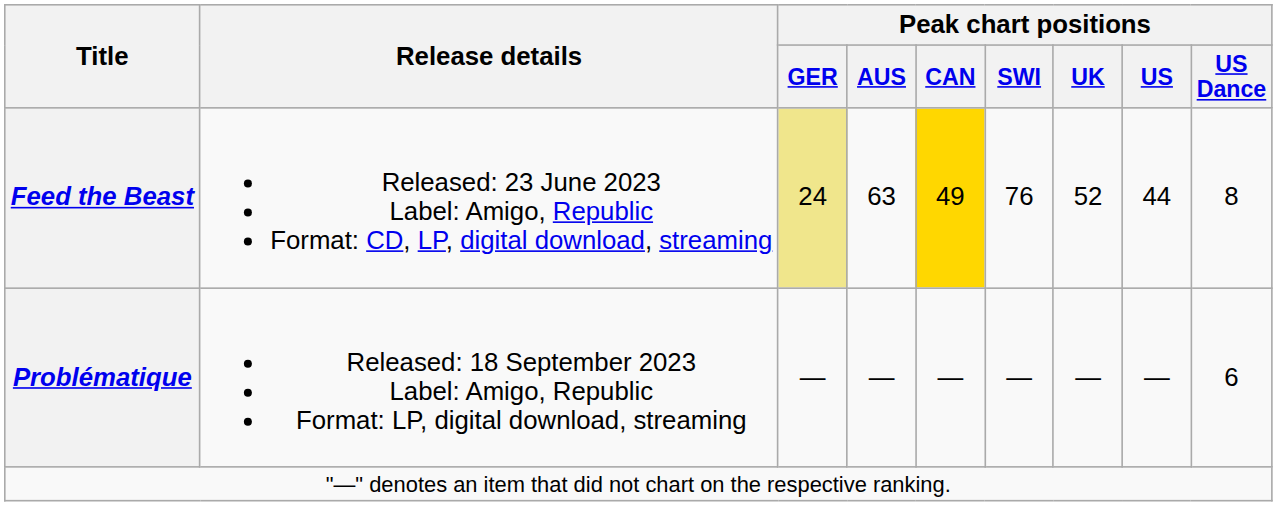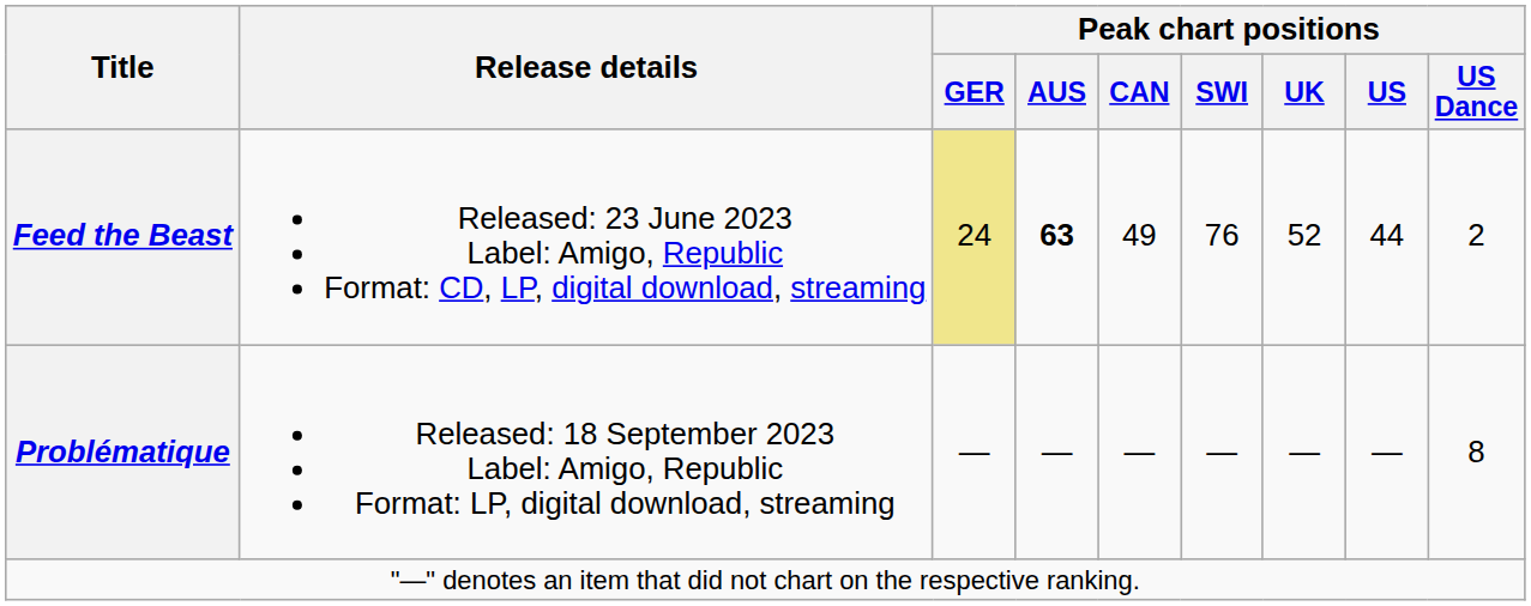Feed the Beast | Peak chart positions / AUS: normal -> bold
Feed the Beast | Peak chart positions / CAN: gold background -> no background
Feed the Beast | Peak chart positions / US Dance: 8 -> 2
Problématique | Peak chart positions / US Dance: 6 -> 8
